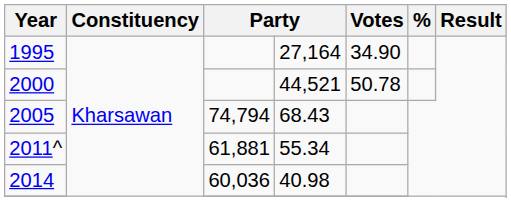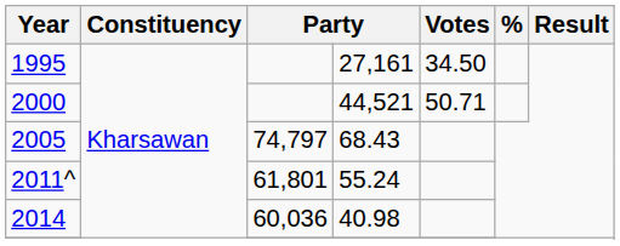1995 | column 4: 27,164 -> 27,161
1995 | Votes: 34.90 -> 34.50
2000 | Votes: 50.78 -> 50.71
2005 | column 3: 74,794 -> 74,797
2011^ | column 3: 61,881 -> 61,801
2011^ | column 4: 55.34 -> 55.24
